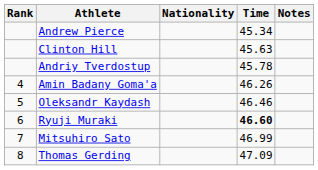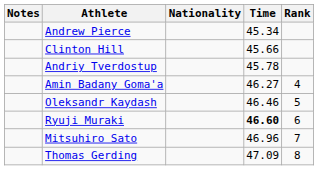columns swapped: Rank <-> Notes
Clinton Hill | Time: 45.63 -> 45.66
Amin Badany Goma'a | Time: 46.26 -> 46.27
Mitsuhiro Sato | Time: 46.99 -> 46.96
